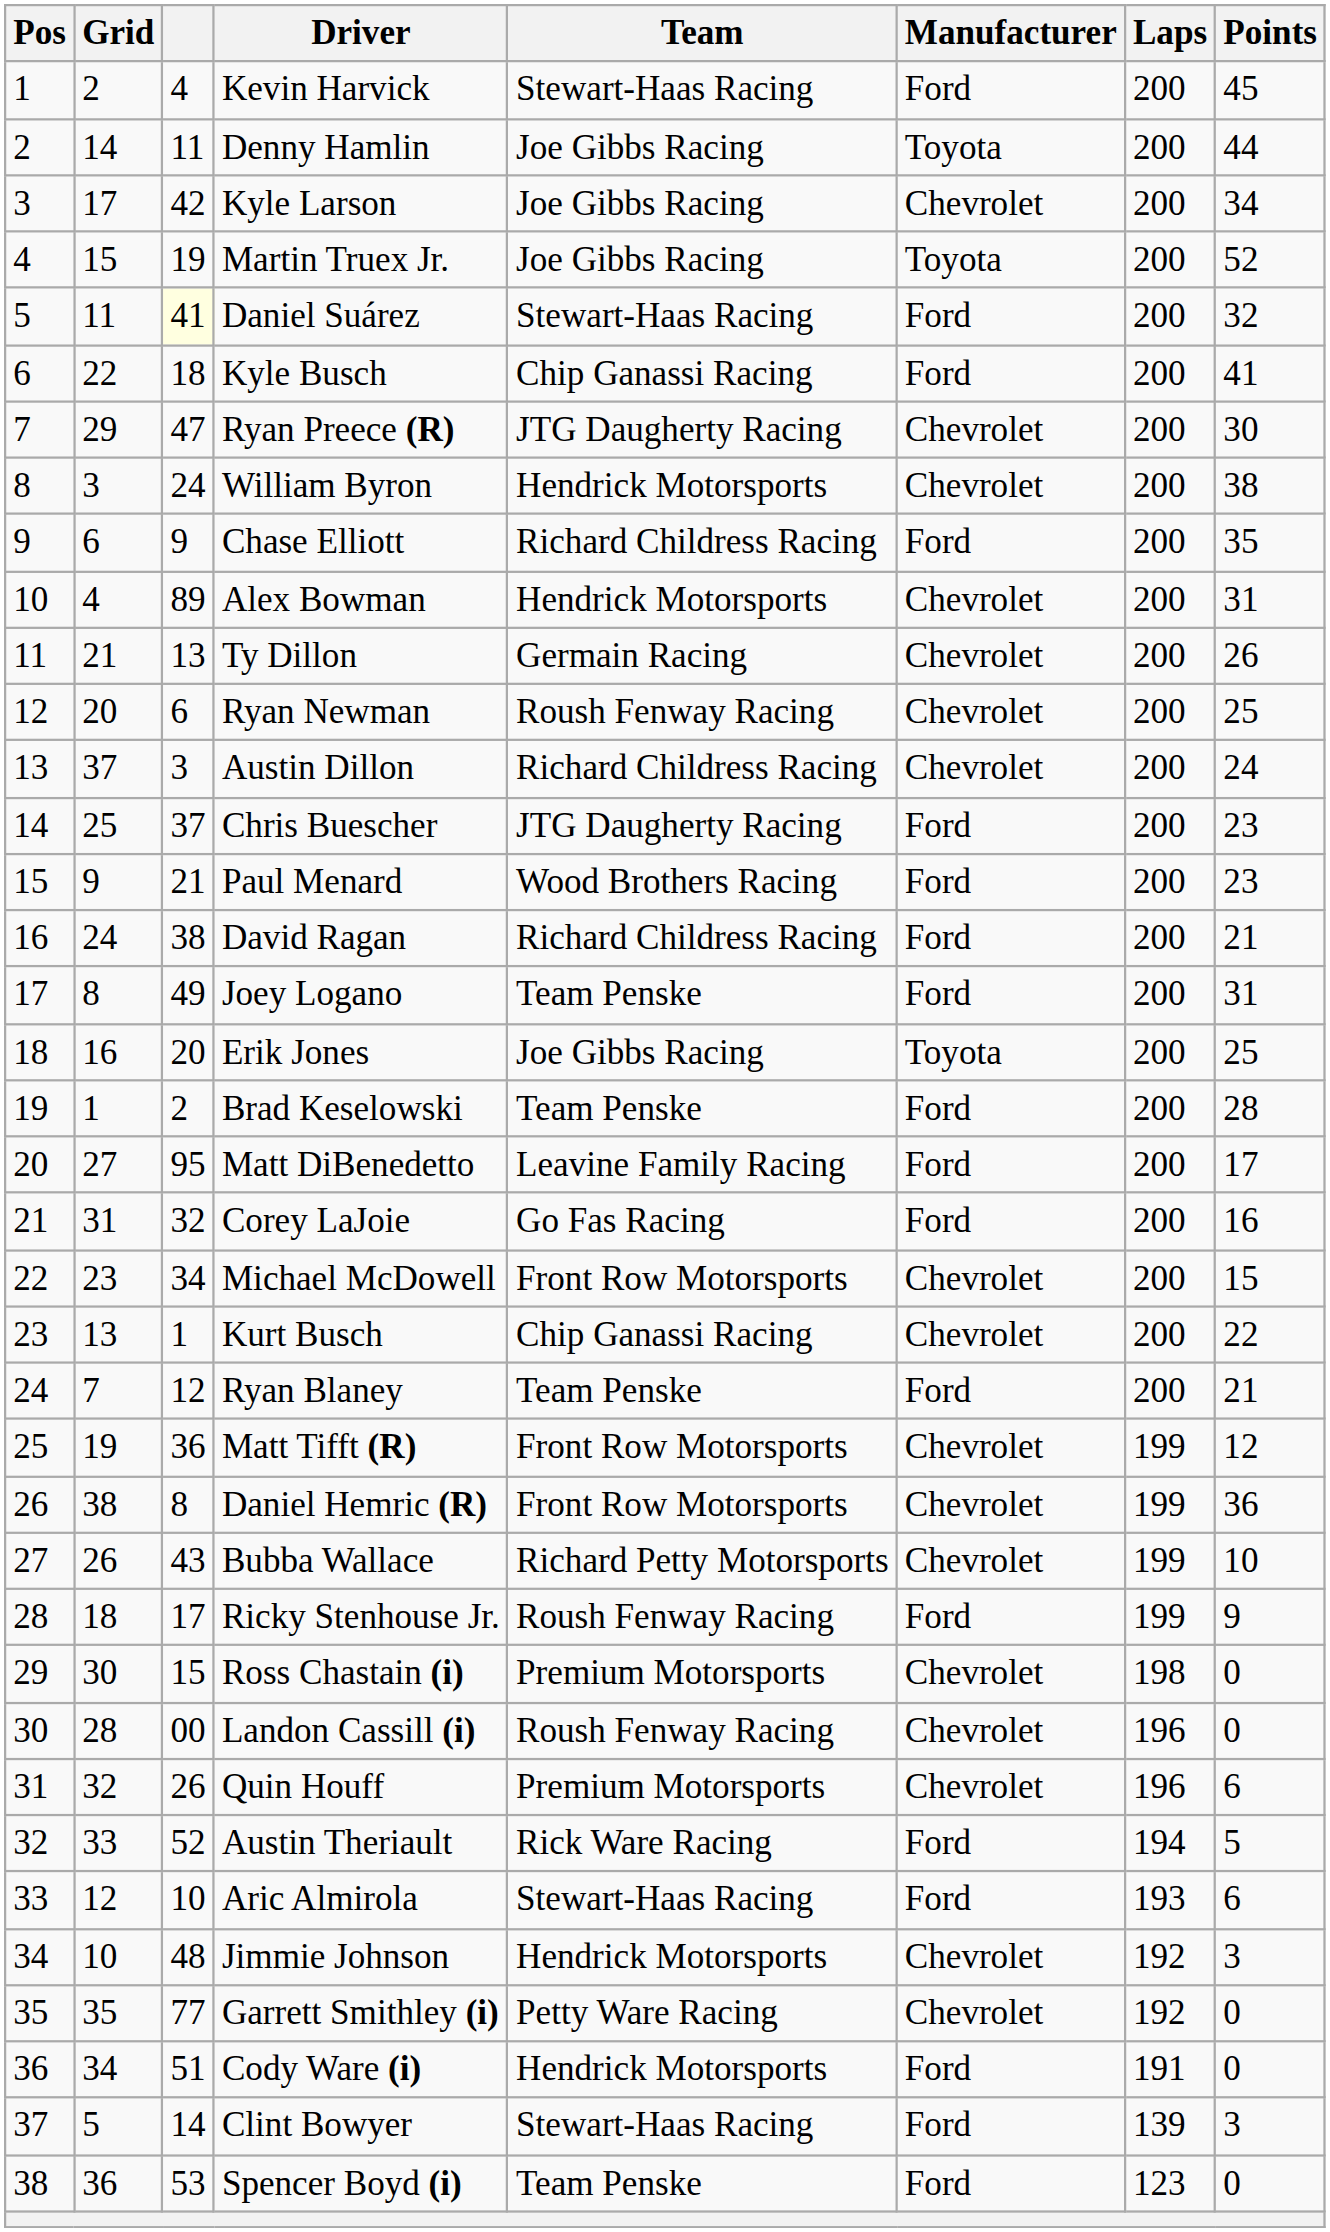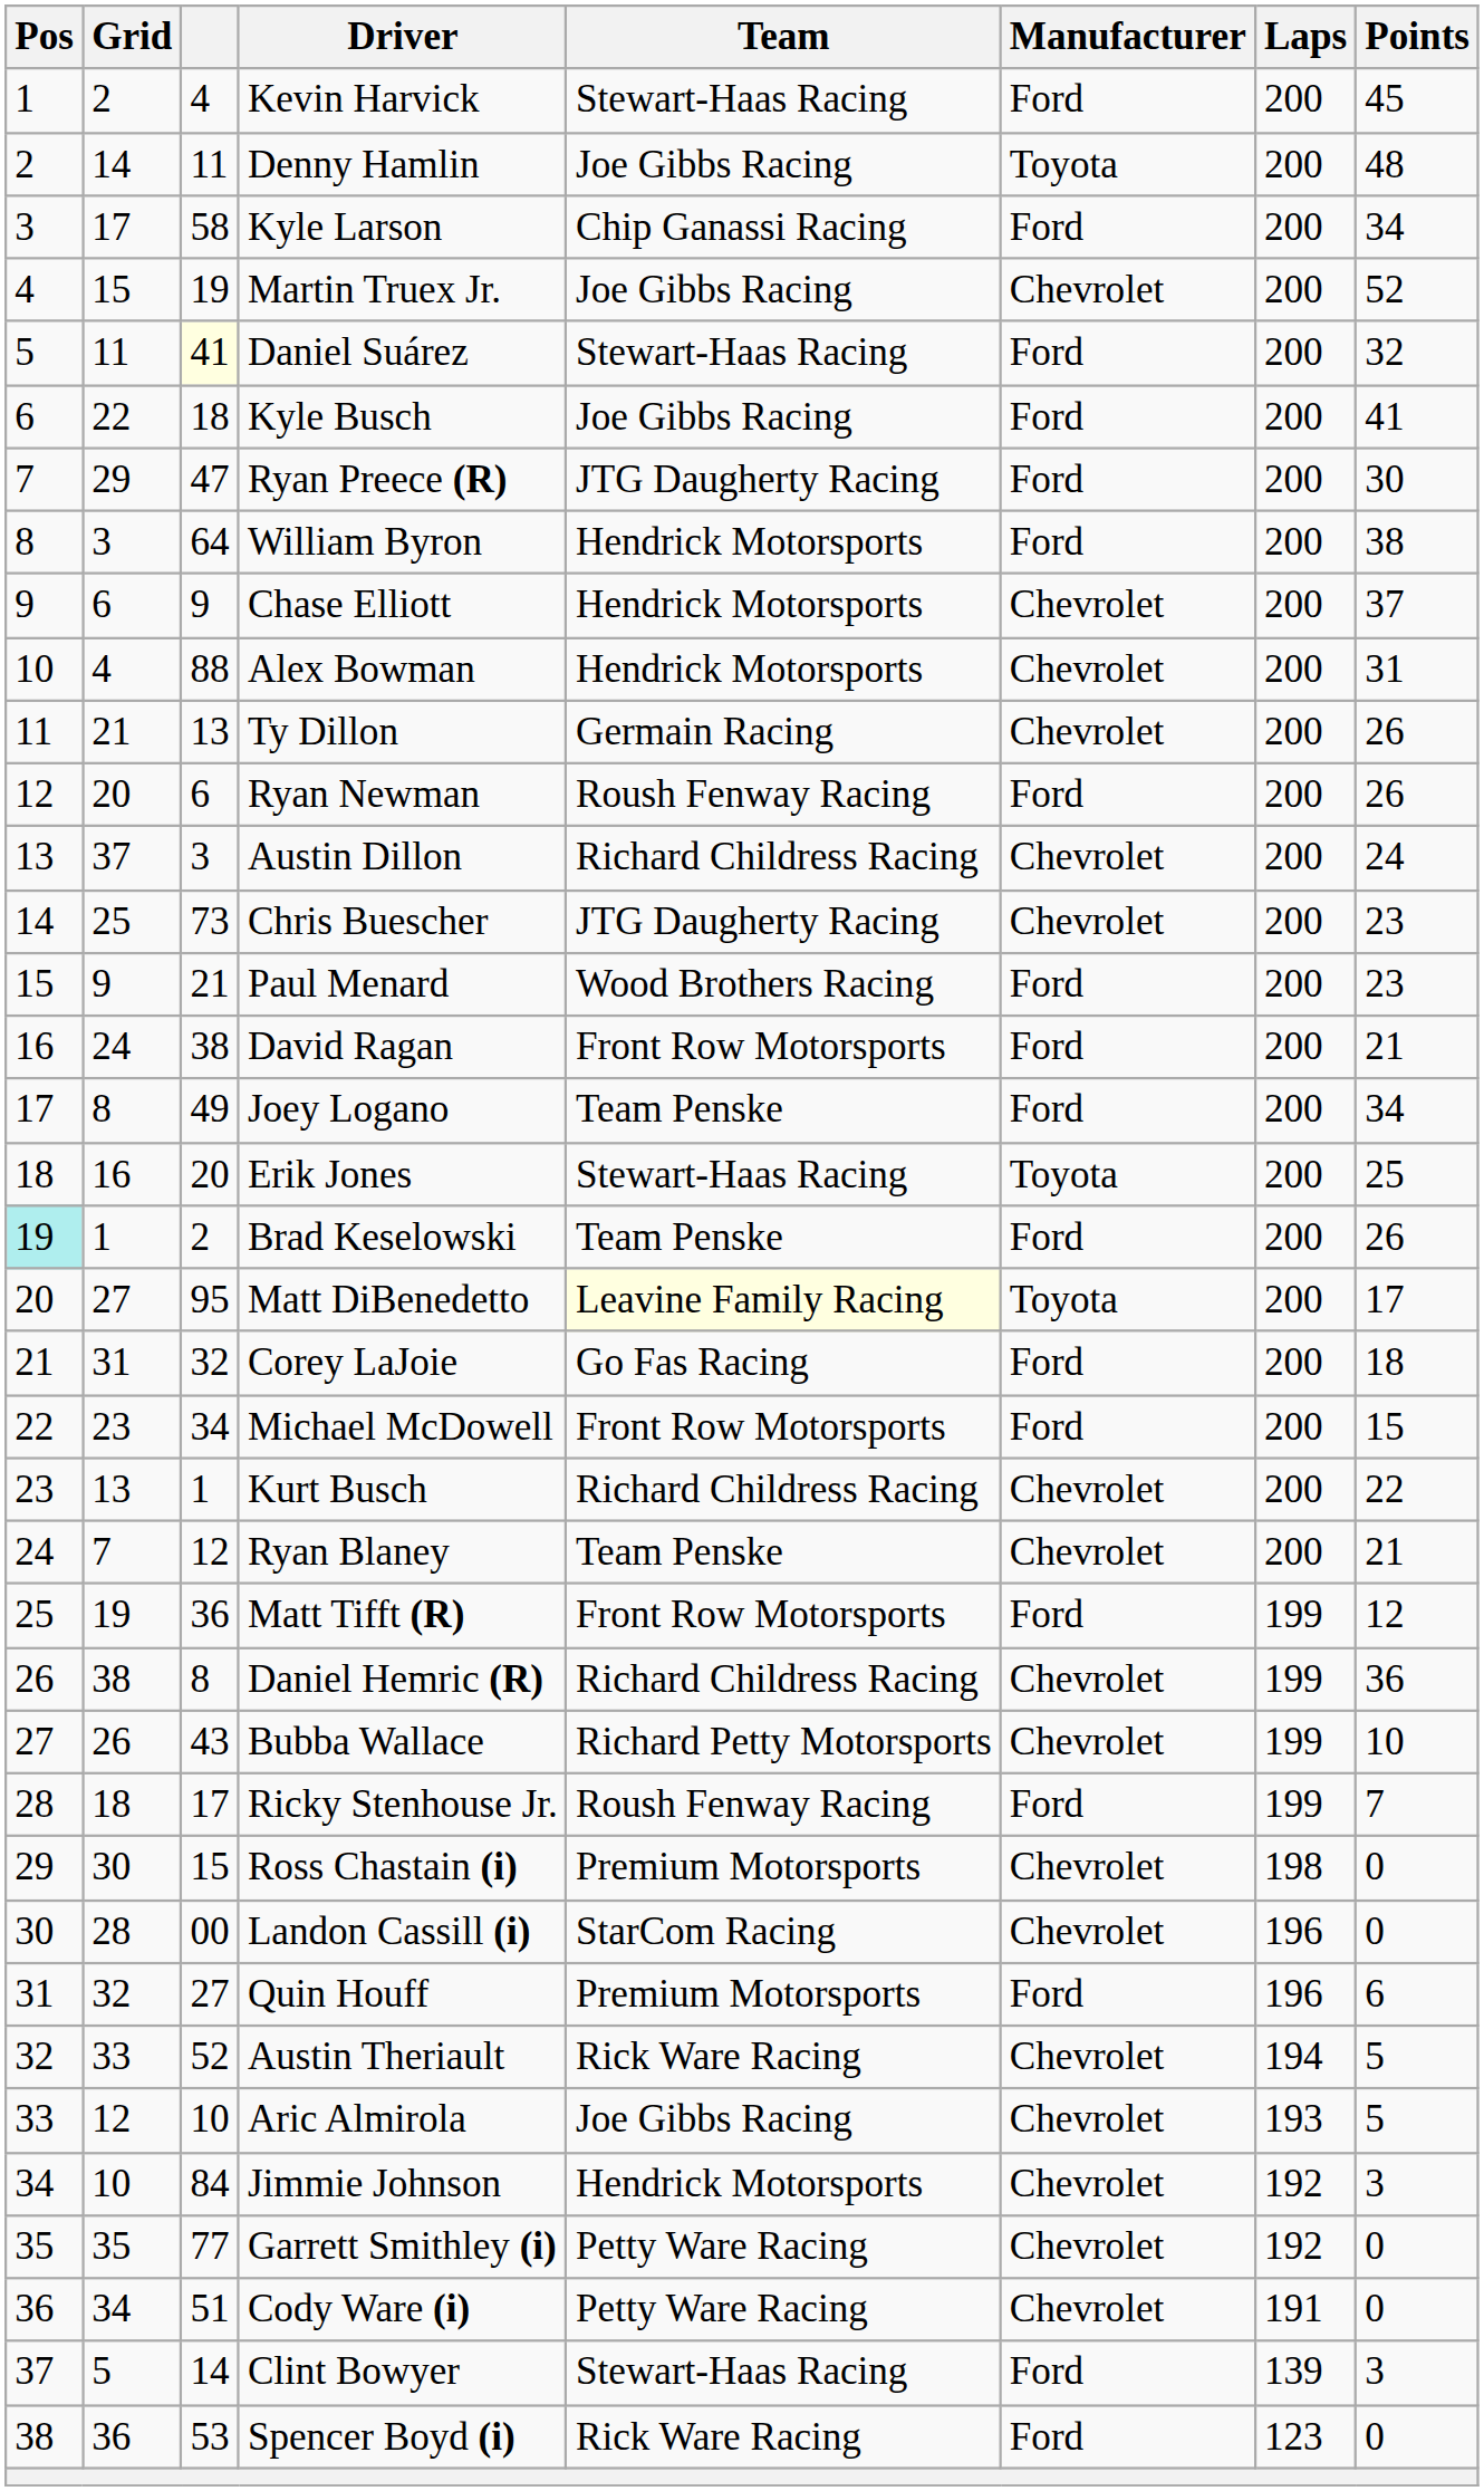Denny Hamlin | Points: 44 -> 48
Kyle Larson | column 3: 42 -> 58
Kyle Larson | Team: Joe Gibbs Racing -> Chip Ganassi Racing
Kyle Larson | Manufacturer: Chevrolet -> Ford
Martin Truex Jr. | Manufacturer: Toyota -> Chevrolet
Kyle Busch | Team: Chip Ganassi Racing -> Joe Gibbs Racing
Ryan Preece (R) | Manufacturer: Chevrolet -> Ford
William Byron | column 3: 24 -> 64
William Byron | Manufacturer: Chevrolet -> Ford
Chase Elliott | Team: Richard Childress Racing -> Hendrick Motorsports
Chase Elliott | Manufacturer: Ford -> Chevrolet
Chase Elliott | Points: 35 -> 37
Alex Bowman | column 3: 89 -> 88
Ryan Newman | Manufacturer: Chevrolet -> Ford
Ryan Newman | Points: 25 -> 26
Chris Buescher | column 3: 37 -> 73
Chris Buescher | Manufacturer: Ford -> Chevrolet
David Ragan | Team: Richard Childress Racing -> Front Row Motorsports
Joey Logano | Points: 31 -> 34
Erik Jones | Team: Joe Gibbs Racing -> Stewart-Haas Racing
Brad Keselowski | Pos: no background -> paleturquoise background
Brad Keselowski | Points: 28 -> 26
Matt DiBenedetto | Team: no background -> lightyellow background
Matt DiBenedetto | Manufacturer: Ford -> Toyota
Corey LaJoie | Points: 16 -> 18
Michael McDowell | Manufacturer: Chevrolet -> Ford
Kurt Busch | Team: Chip Ganassi Racing -> Richard Childress Racing
Ryan Blaney | Manufacturer: Ford -> Chevrolet
Matt Tifft (R) | Manufacturer: Chevrolet -> Ford
Daniel Hemric (R) | Team: Front Row Motorsports -> Richard Childress Racing
Ricky Stenhouse Jr. | Points: 9 -> 7
Landon Cassill (i) | Team: Roush Fenway Racing -> StarCom Racing
Quin Houff | column 3: 26 -> 27
Quin Houff | Manufacturer: Chevrolet -> Ford
Austin Theriault | Manufacturer: Ford -> Chevrolet
Aric Almirola | Team: Stewart-Haas Racing -> Joe Gibbs Racing
Aric Almirola | Manufacturer: Ford -> Chevrolet
Aric Almirola | Points: 6 -> 5
Jimmie Johnson | column 3: 48 -> 84
Cody Ware (i) | Team: Hendrick Motorsports -> Petty Ware Racing
Cody Ware (i) | Manufacturer: Ford -> Chevrolet
Spencer Boyd (i) | Team: Team Penske -> Rick Ware Racing
